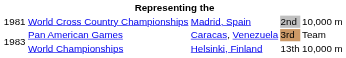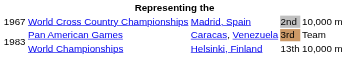World Cross Country Championships | column 1: 1981 -> 1967
